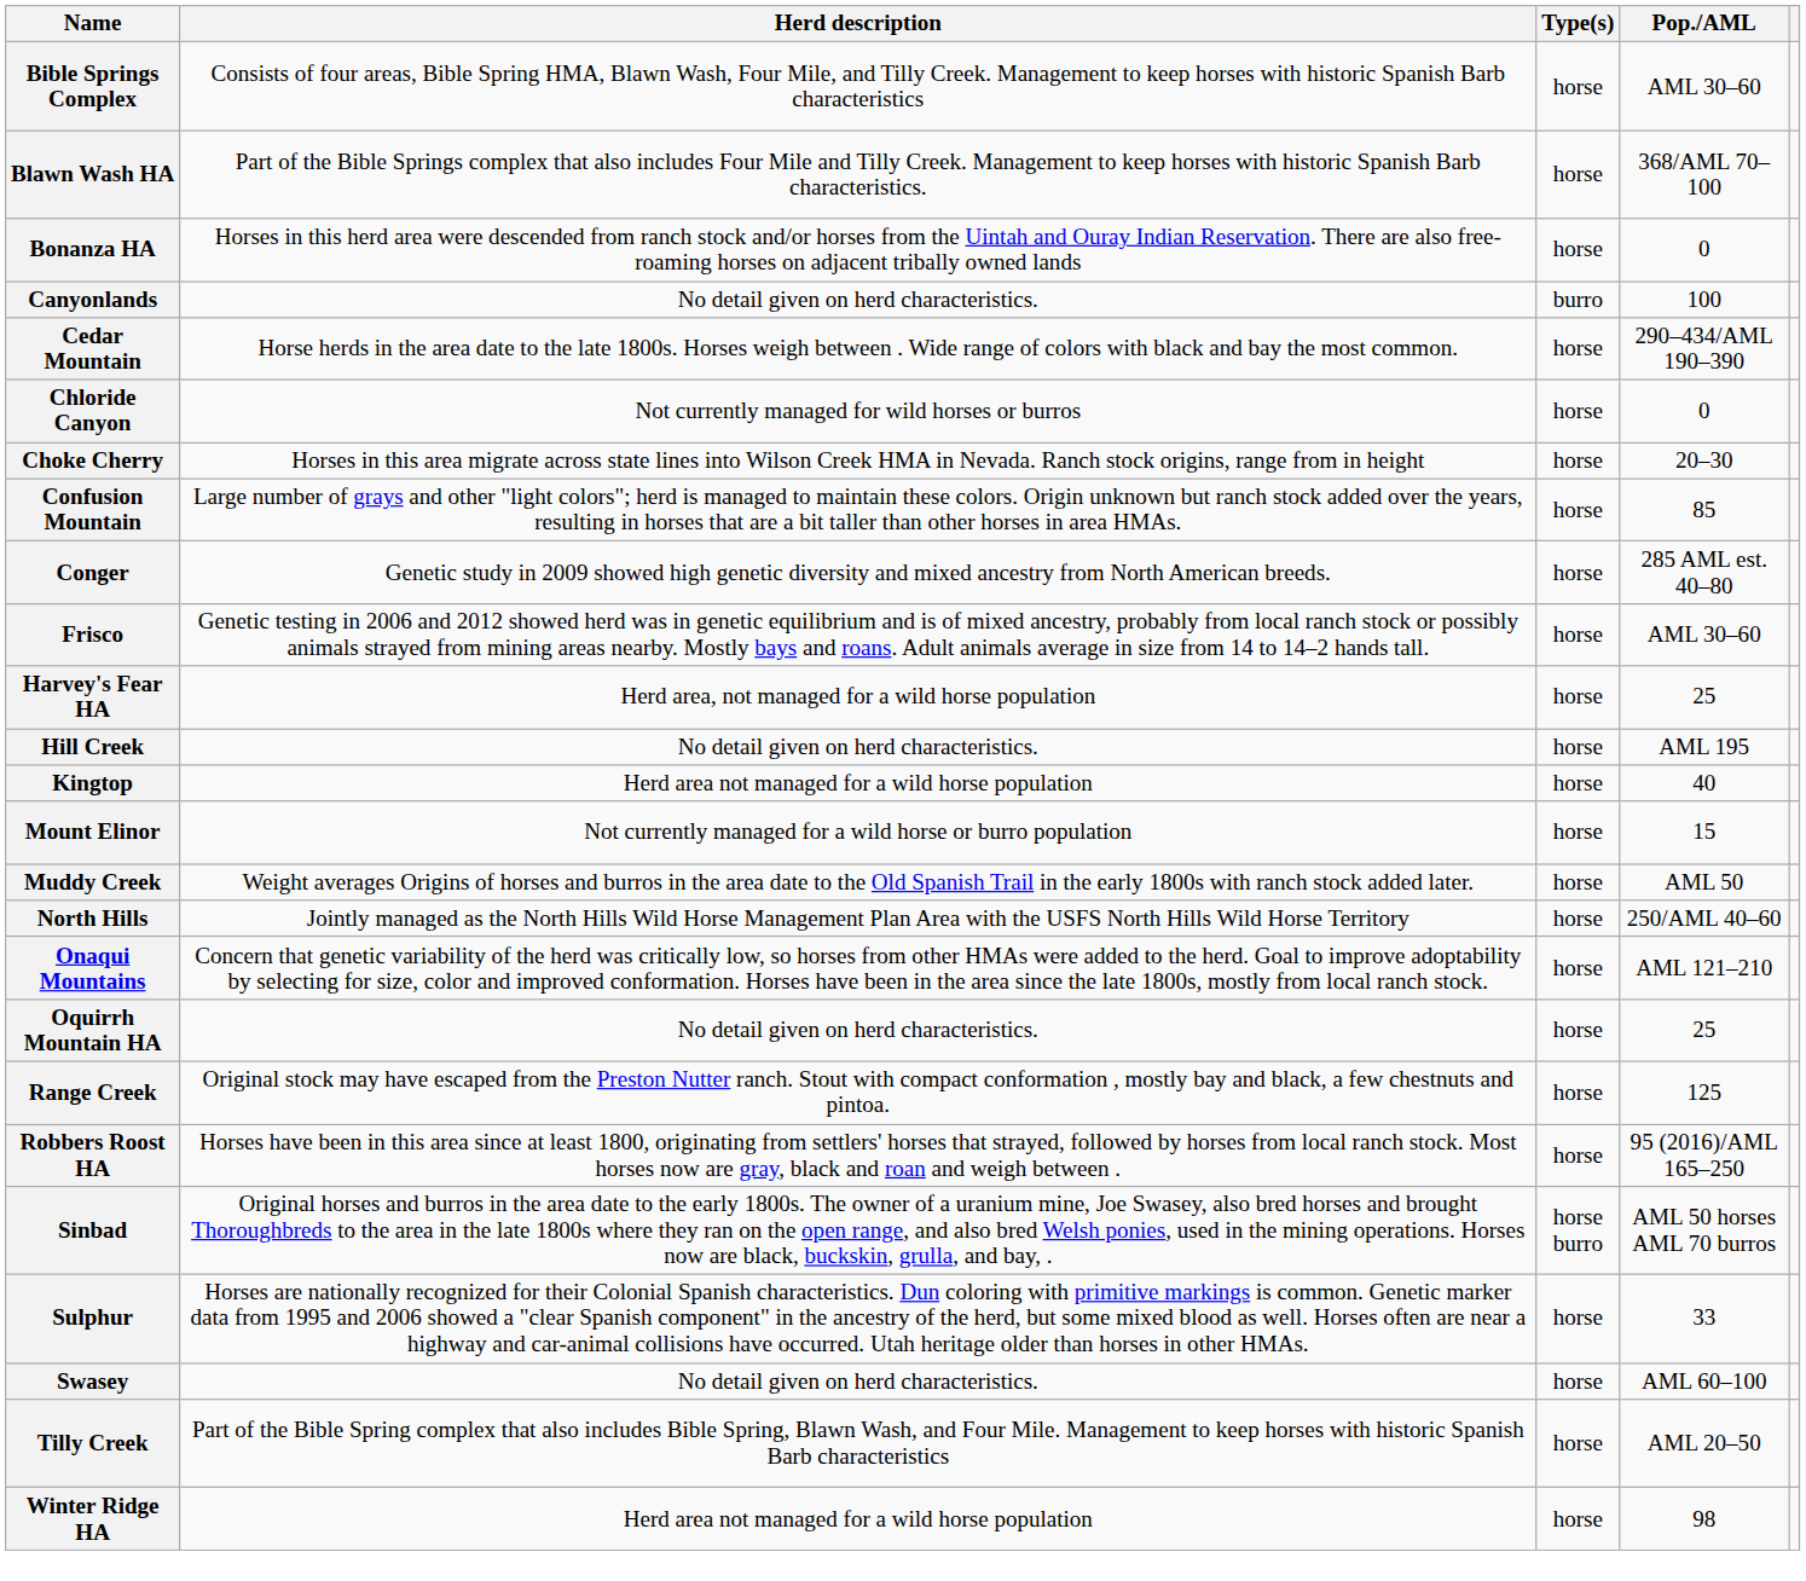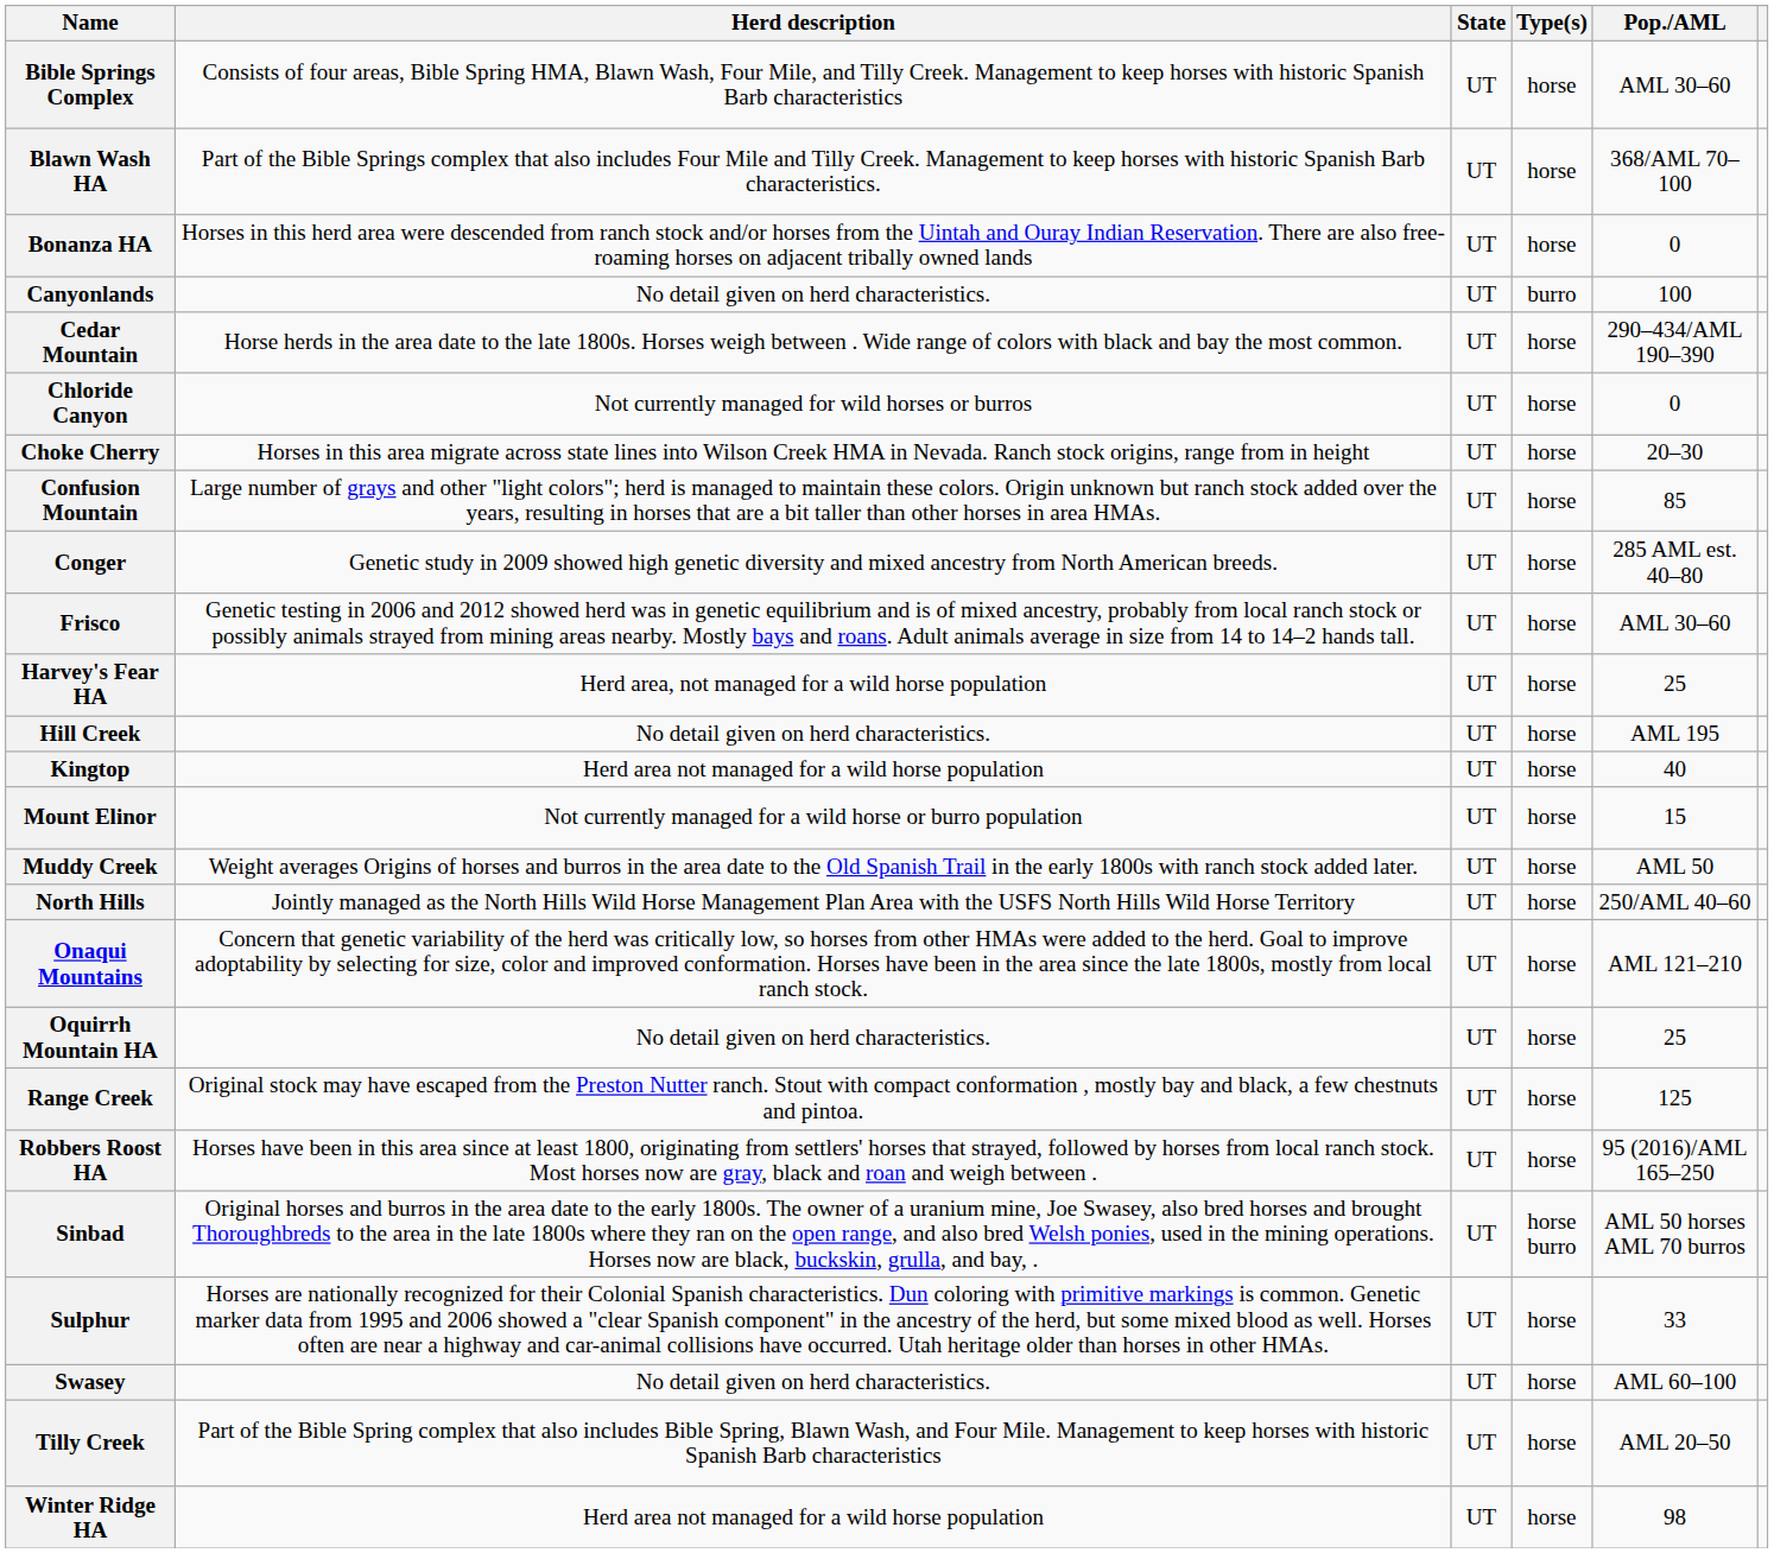+ column: State | UT | UT | UT | UT | UT | UT | UT | UT | UT | UT | UT | UT | UT | UT | UT | UT | UT | UT | UT | UT | UT | UT | UT | UT | UT
